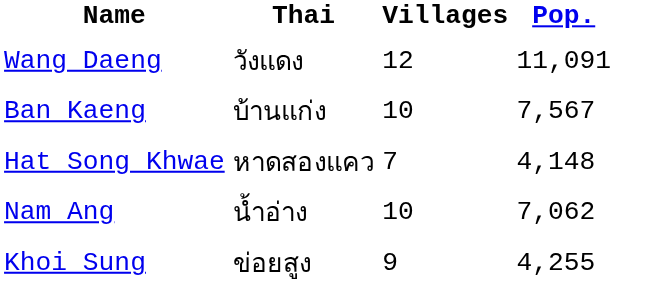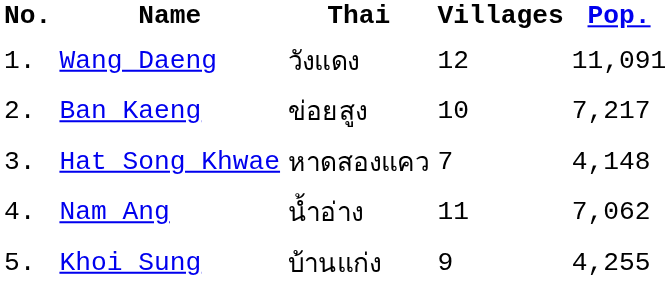+ column: No. | 1. | 2. | 3. | 4. | 5.
Ban Kaeng | Thai: บ้านแก่ง -> ข่อยสูง
Ban Kaeng | Pop.: 7,567 -> 7,217
Nam Ang | Villages: 10 -> 11
Khoi Sung | Thai: ข่อยสูง -> บ้านแก่ง
